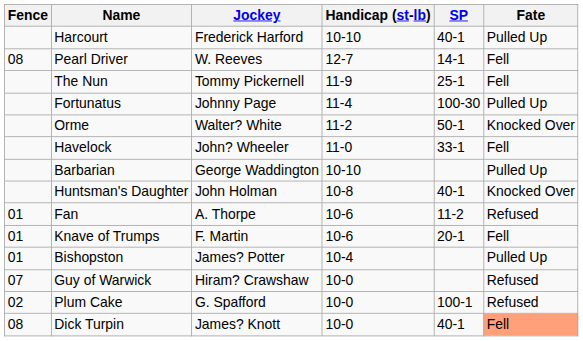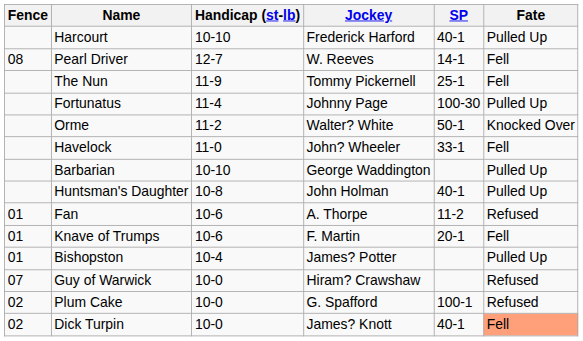columns swapped: Jockey <-> Handicap (st-lb)
Huntsman's Daughter | Fate: Knocked Over -> Pulled Up
Dick Turpin | Fence: 08 -> 02
